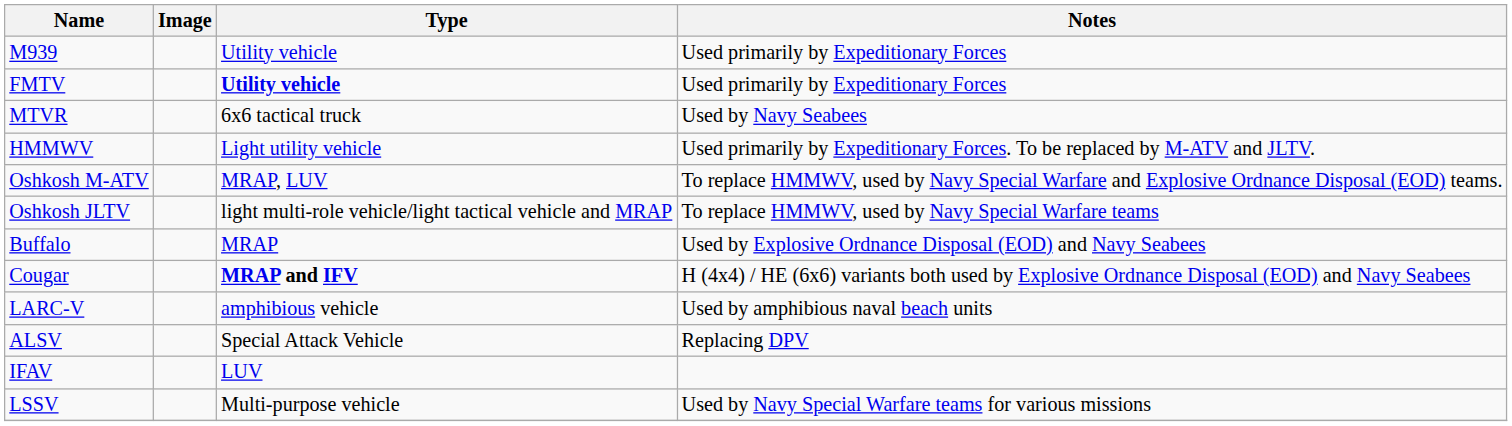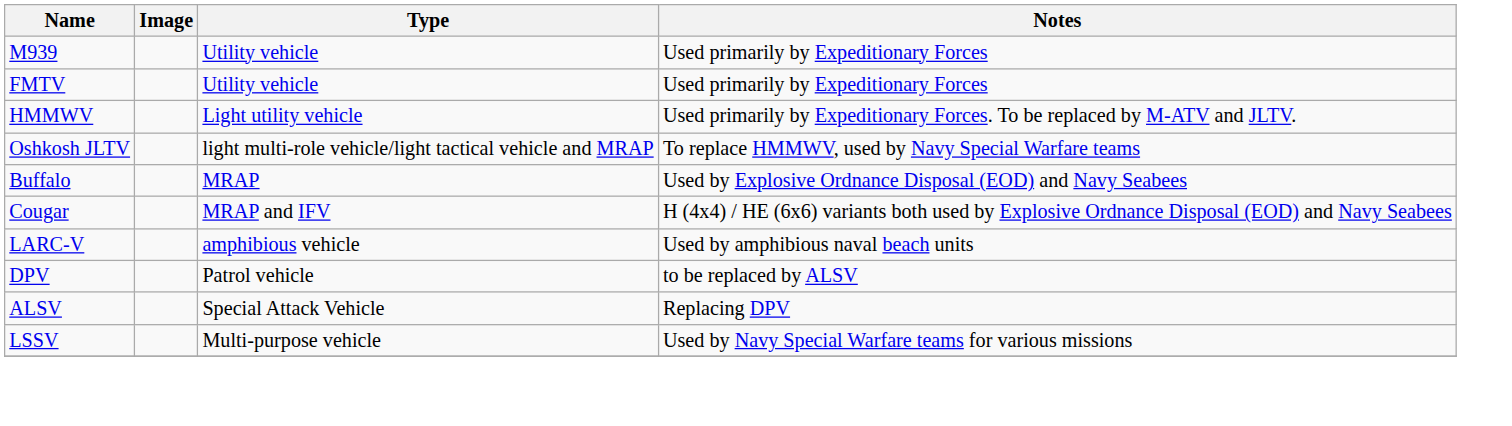FMTV | Type: bold -> normal
- row: MTVR | 6x6 tactical truck | Used by Navy Seabees
- row: Oshkosh M-ATV | MRAP, LUV | To replace HMMWV, used by Navy Special Warfare and Explosive Ordnance Disposal (EOD) teams.
Cougar | Type: bold -> normal
+ row: DPV | Patrol vehicle | to be replaced by ALSV
- row: IFAV | LUV
